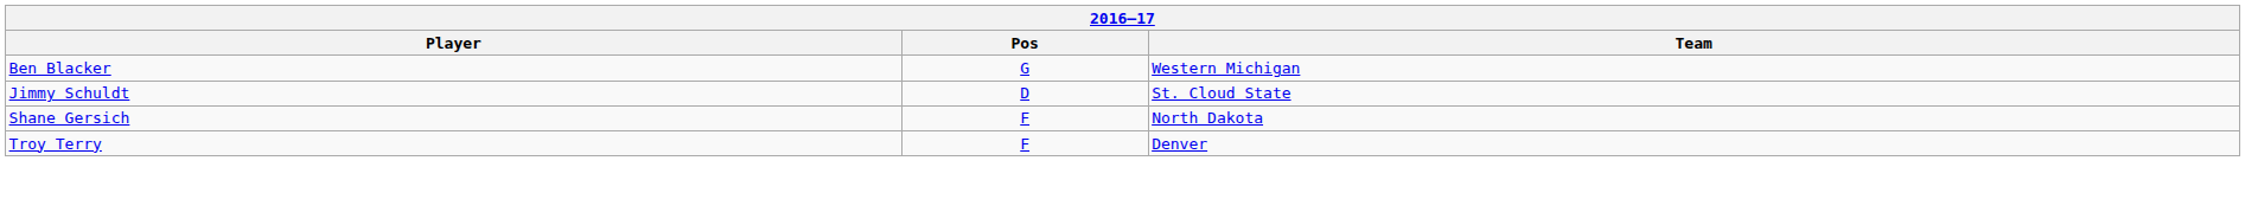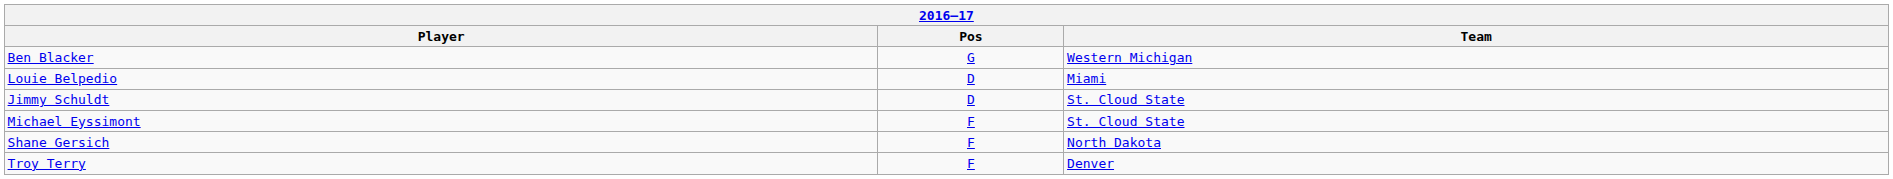+ row: Louie Belpedio | D | Miami
+ row: Michael Eyssimont | F | St. Cloud State
